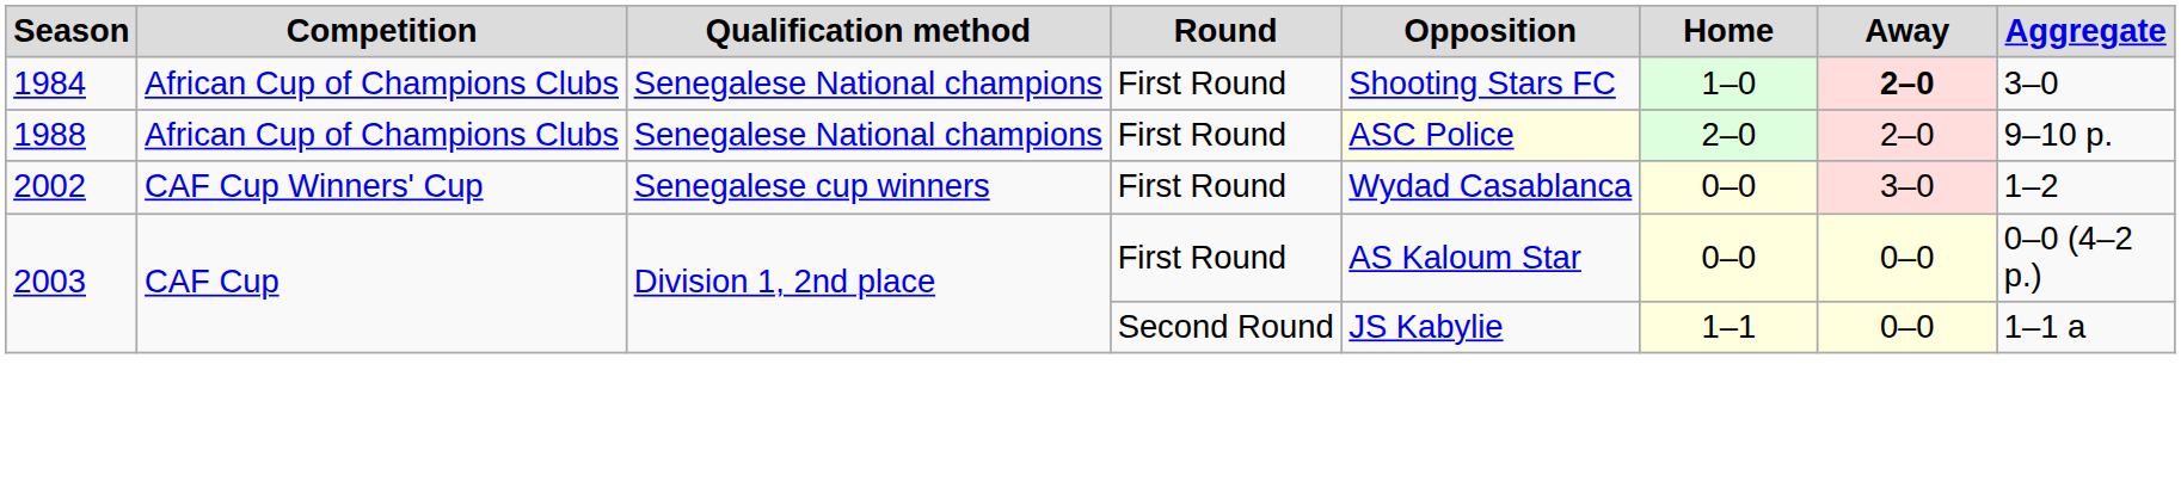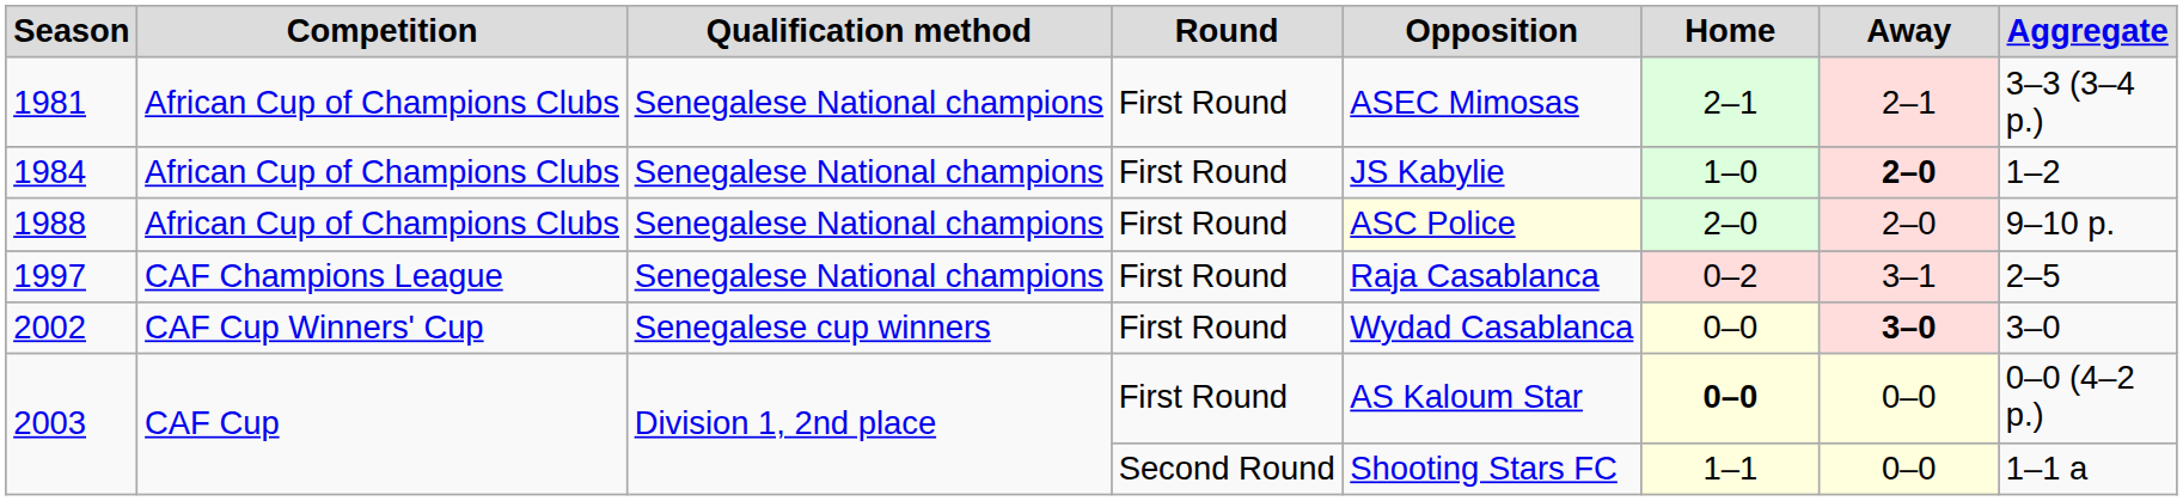+ row: 1981 | African Cup of Champions Clubs | Senegalese National champions | First Round | ASEC Mimosas | 2–1 | 2–1 | 3–3 (3–4 p.)
1984 | Opposition: Shooting Stars FC -> JS Kabylie
1984 | Aggregate: 3–0 -> 1–2
+ row: 1997 | CAF Champions League | Senegalese National champions | First Round | Raja Casablanca | 0–2 | 3–1 | 2–5
2002 | Away: normal -> bold
2002 | Aggregate: 1–2 -> 3–0
2003 / First Round | Home: normal -> bold
2003 / Second Round | Opposition: JS Kabylie -> Shooting Stars FC
